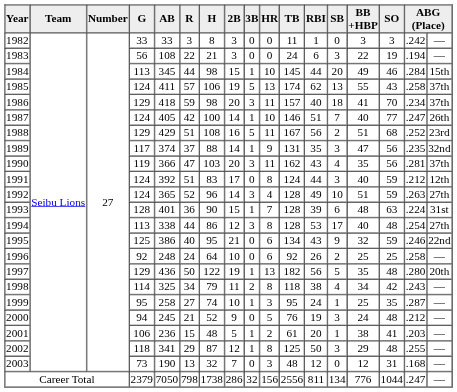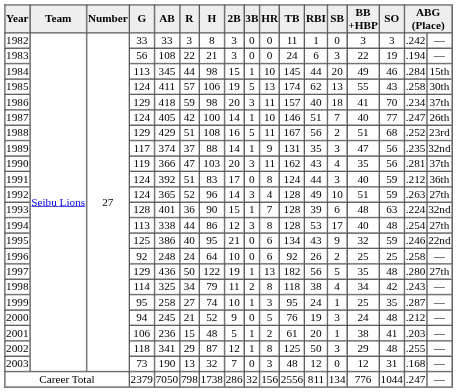1985 | column 17: 37th -> 30th
1991 | column 17: 12th -> 36th
1993 | column 17: 31st -> 32nd
1997 | column 17: 20th -> 27th
